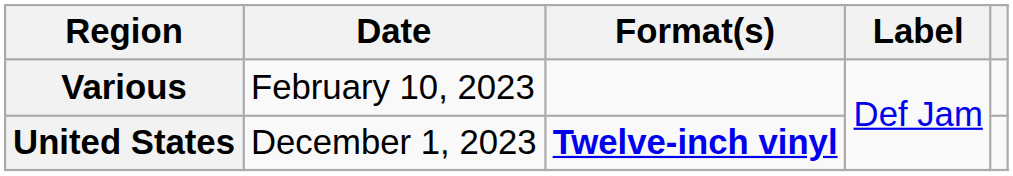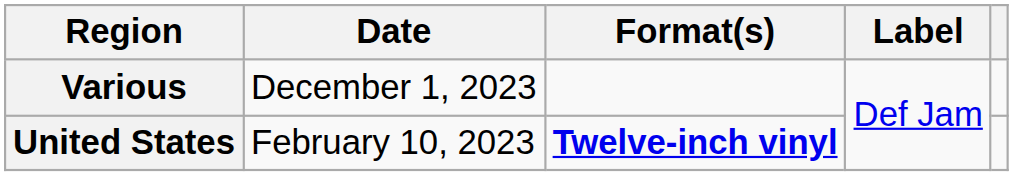Various | Date: February 10, 2023 -> December 1, 2023
United States | Date: December 1, 2023 -> February 10, 2023
